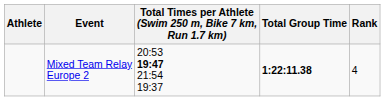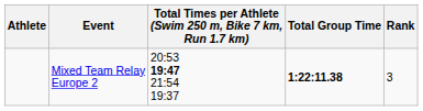Mixed Team Relay Europe 2 | Rank: 4 -> 3
